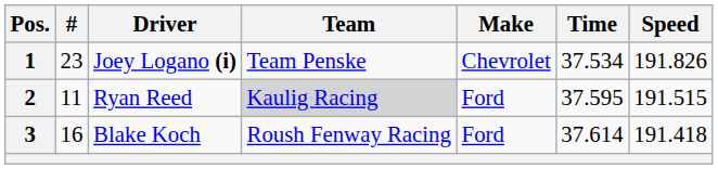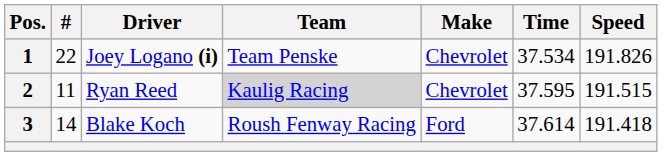1 | #: 23 -> 22
2 | Make: Ford -> Chevrolet
3 | #: 16 -> 14
